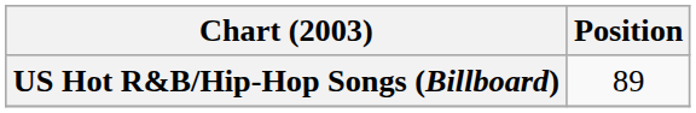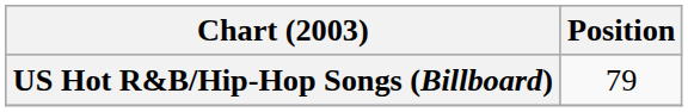US Hot R&B/Hip-Hop Songs (Billboard) | Position: 89 -> 79
